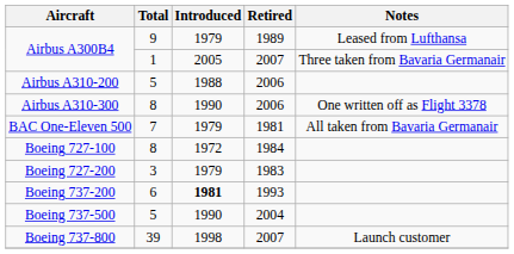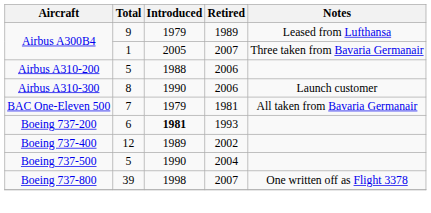Airbus A310-300 | Notes: One written off as Flight 3378 -> Launch customer
- row: Boeing 727-100 | 8 | 1972 | 1984
- row: Boeing 727-200 | 3 | 1979 | 1983
+ row: Boeing 737-400 | 12 | 1989 | 2002
Boeing 737-800 | Notes: Launch customer -> One written off as Flight 3378
